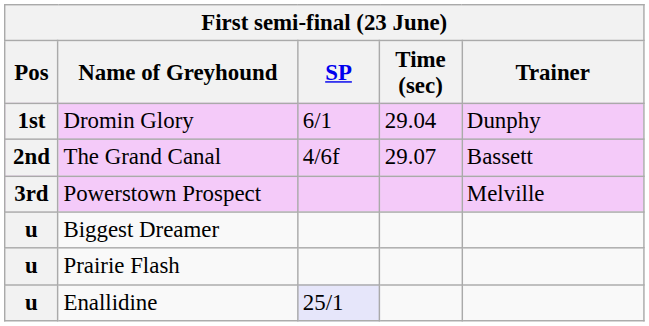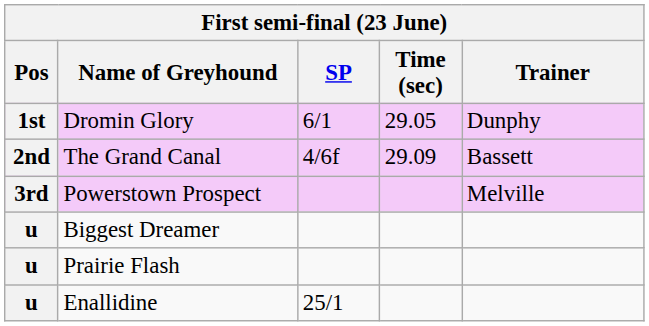Dromin Glory | Time (sec): 29.04 -> 29.05
The Grand Canal | Time (sec): 29.07 -> 29.09
Enallidine | SP: lavender background -> no background
